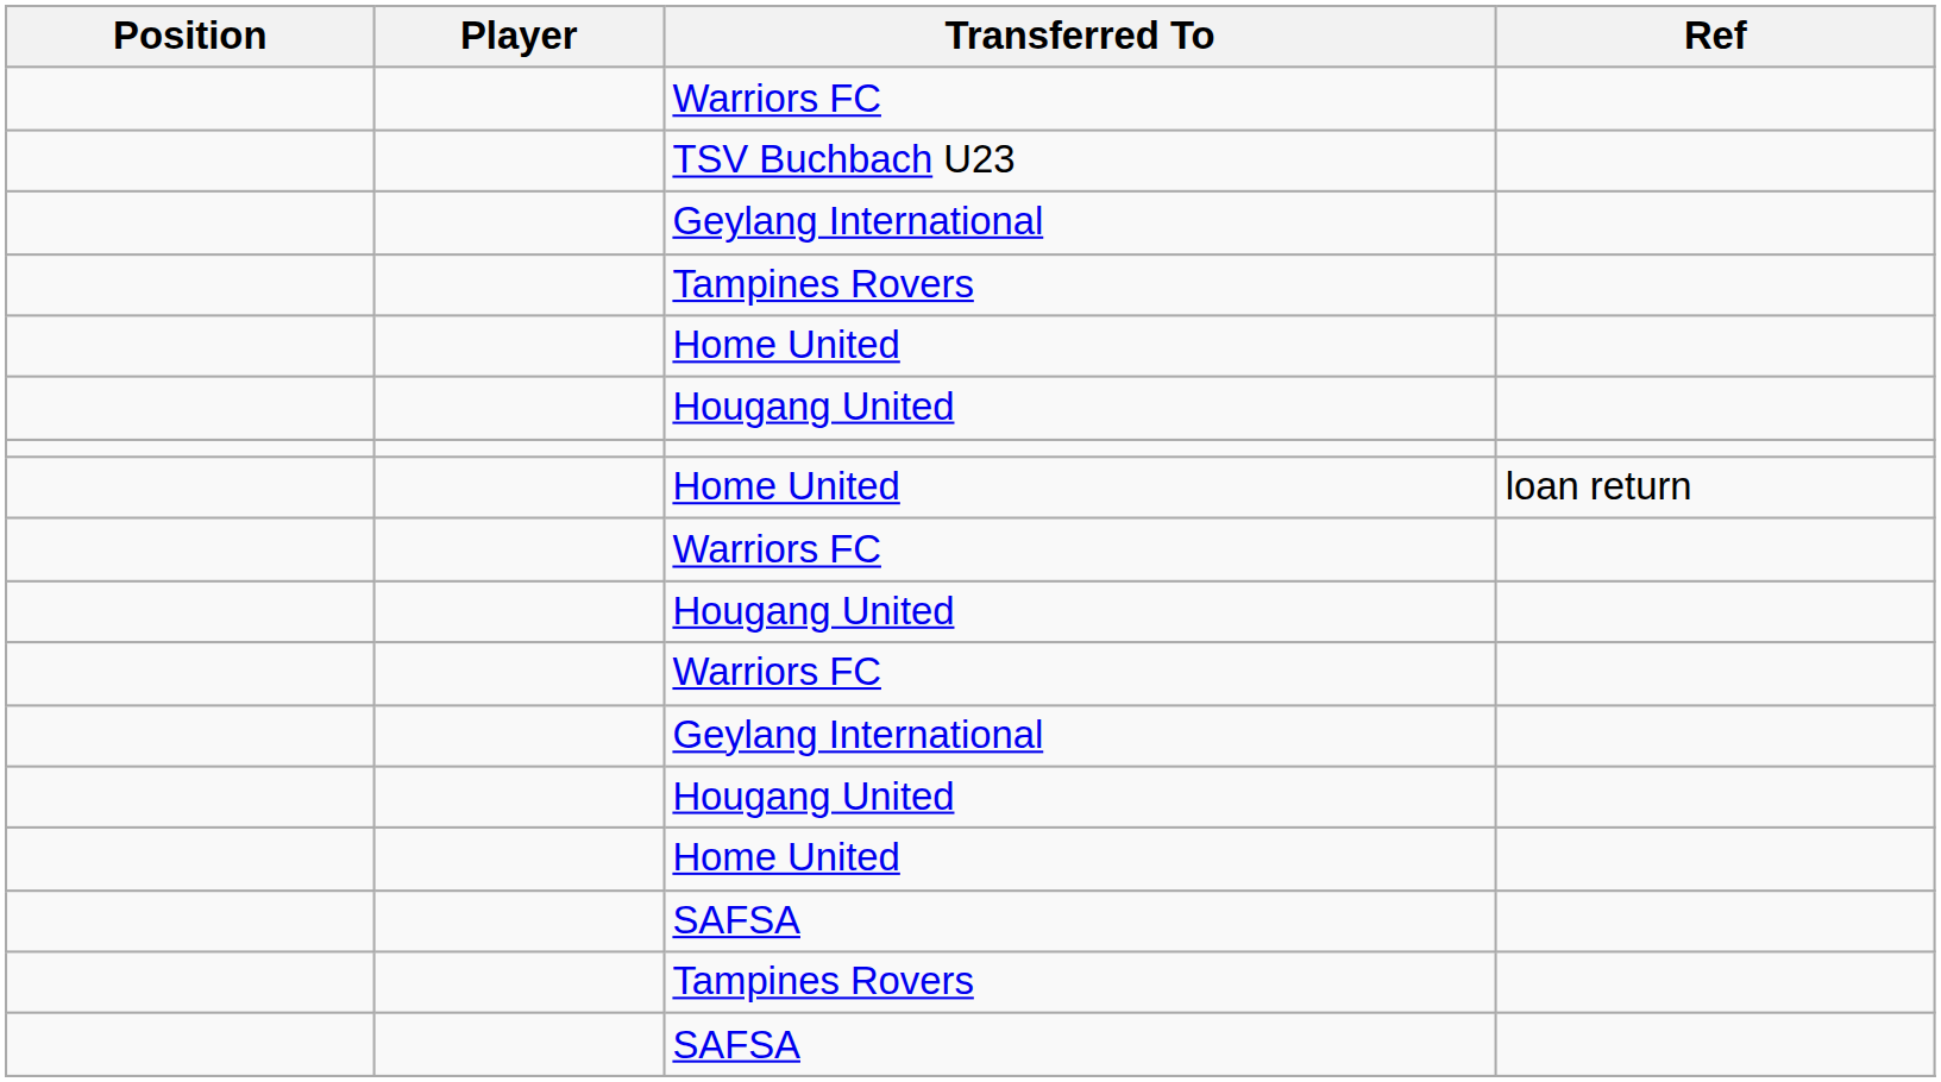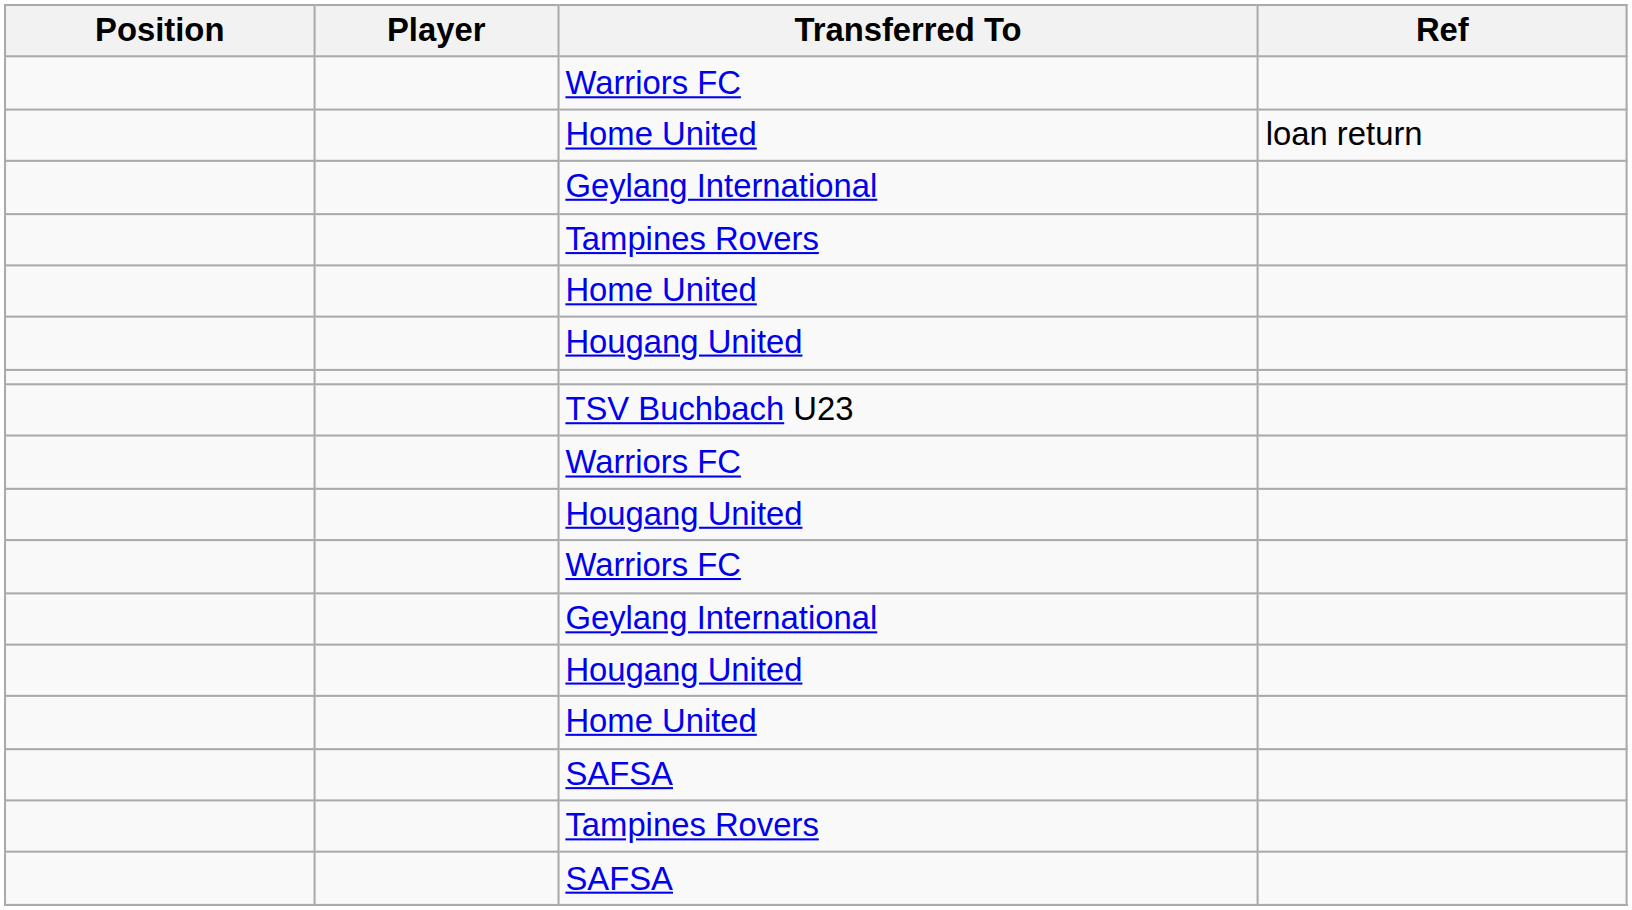rows swapped: Home United / loan return <-> TSV Buchbach U23
